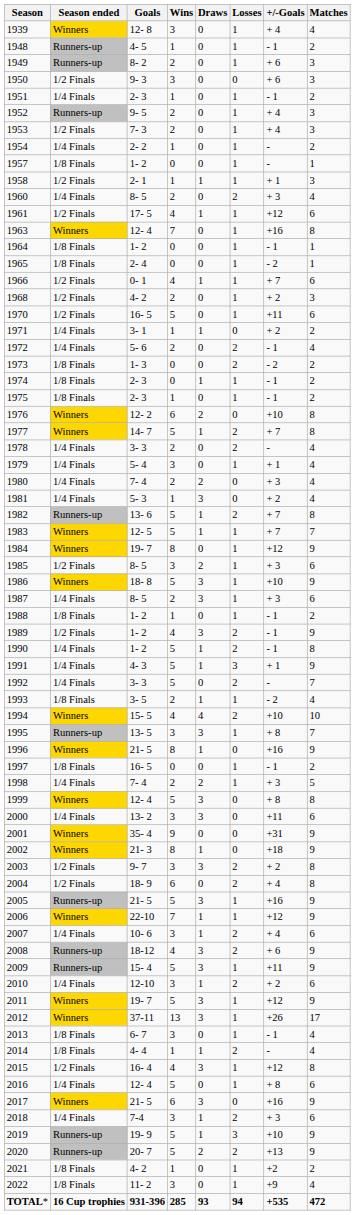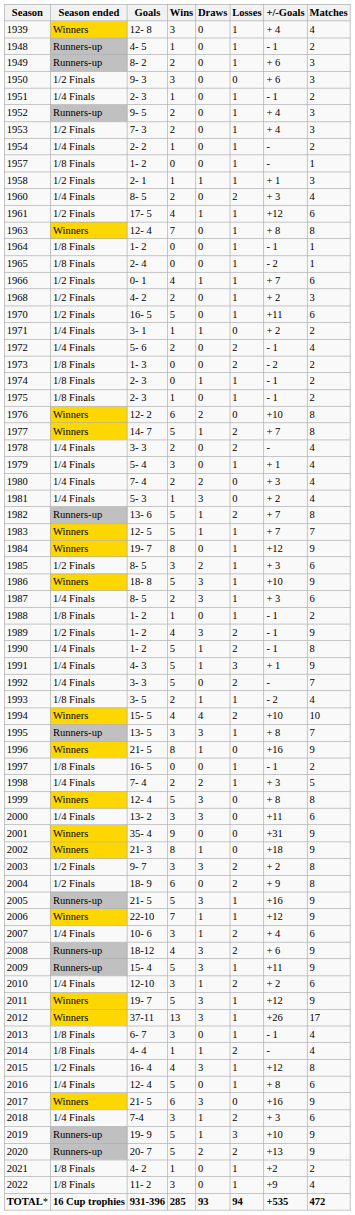1963 | +/-Goals: +16 -> + 8
2004 | +/-Goals: + 4 -> + 9
